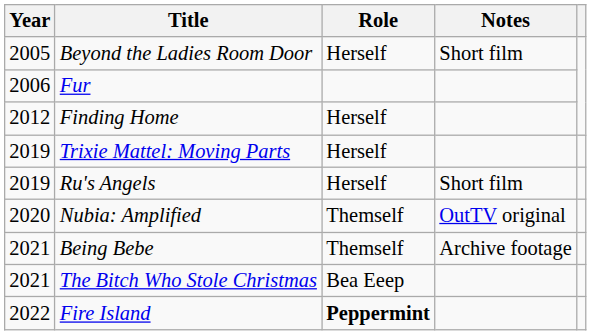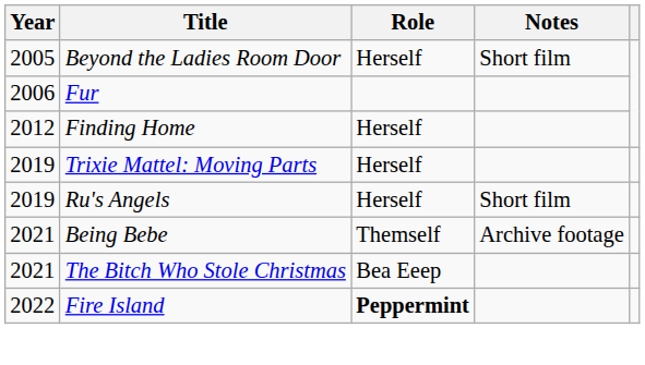- row: 2020 | Nubia: Amplified | Themself | OutTV original
